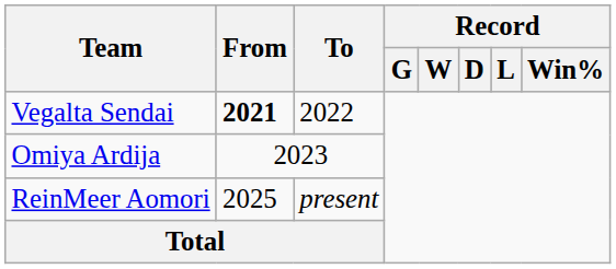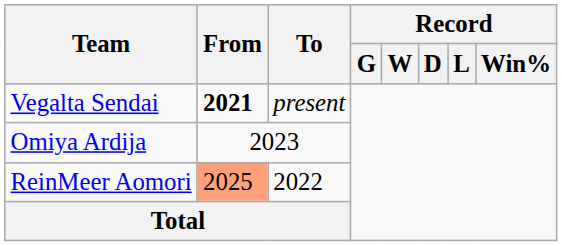Vegalta Sendai | To: 2022 -> present
ReinMeer Aomori | From: no background -> lightsalmon background
ReinMeer Aomori | To: present -> 2022
